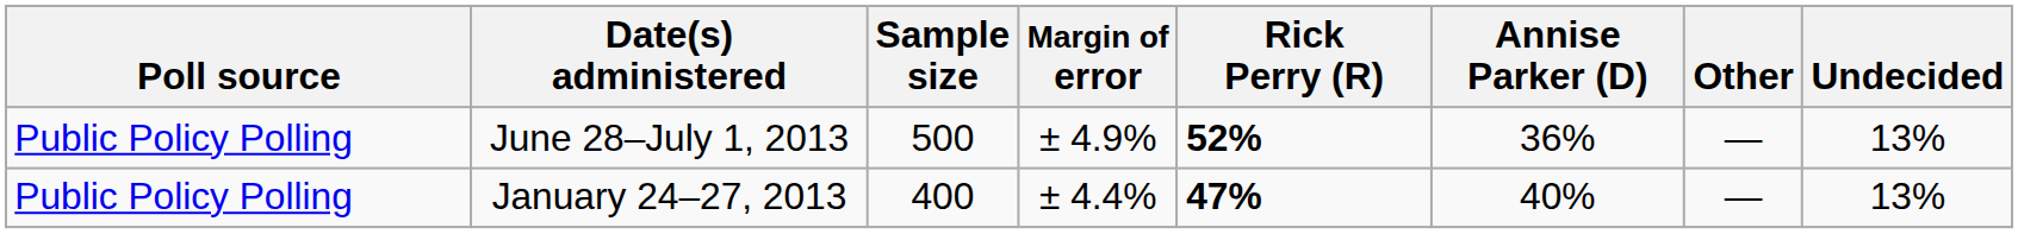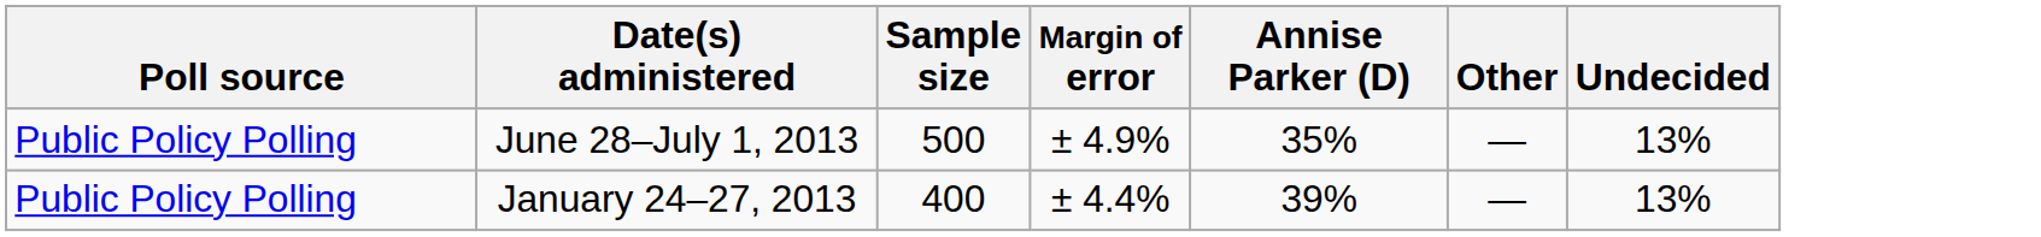- column: Rick Perry (R) | 52% | 47%
June 28–July 1, 2013 | Annise Parker (D): 36% -> 35%
January 24–27, 2013 | Annise Parker (D): 40% -> 39%
